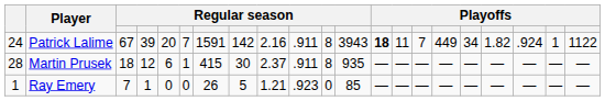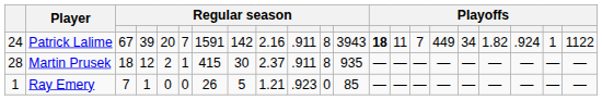Martin Prusek | column 5: 6 -> 2
